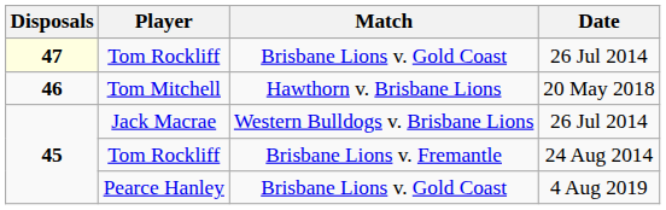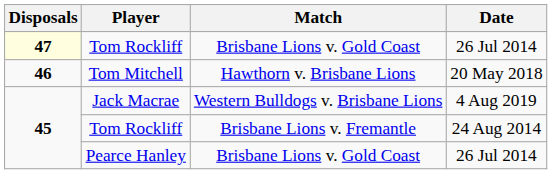Jack Macrae | Date: 26 Jul 2014 -> 4 Aug 2019
Pearce Hanley | Date: 4 Aug 2019 -> 26 Jul 2014
